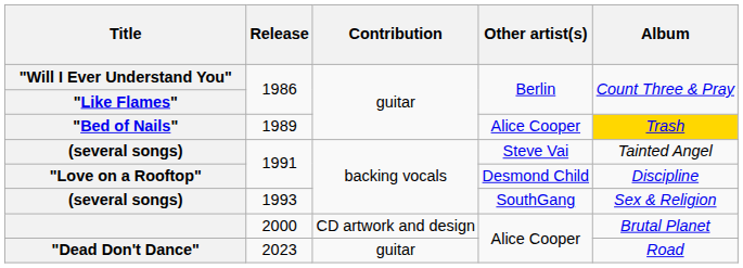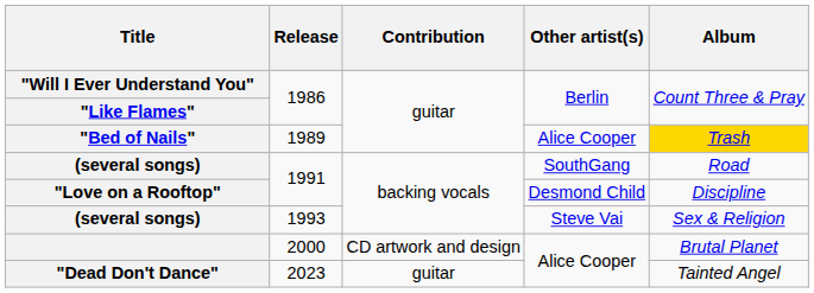(several songs) / 1991 | Other artist(s): Steve Vai -> SouthGang
(several songs) / 1991 | Album: Tainted Angel -> Road
(several songs) / 1993 | Other artist(s): SouthGang -> Steve Vai
"Dead Don't Dance" | Album: Road -> Tainted Angel
